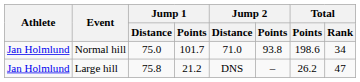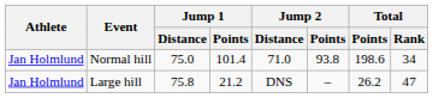Normal hill | Jump 1 / Points: 101.7 -> 101.4
